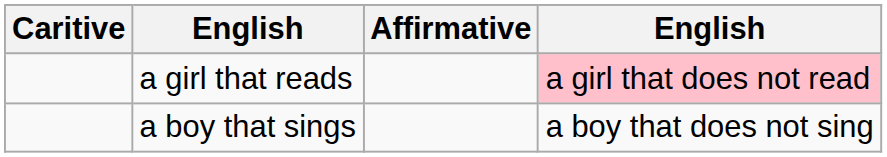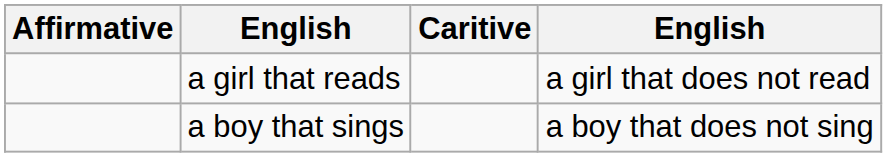columns swapped: Affirmative <-> Caritive
a girl that reads | column 4: pink background -> no background
